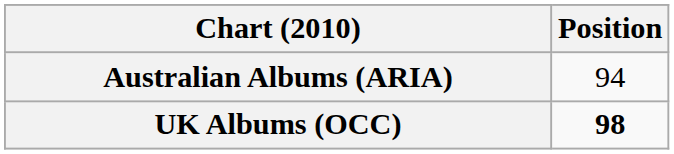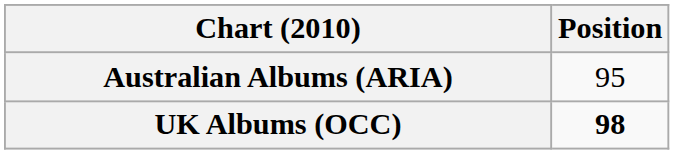Australian Albums (ARIA) | Position: 94 -> 95
